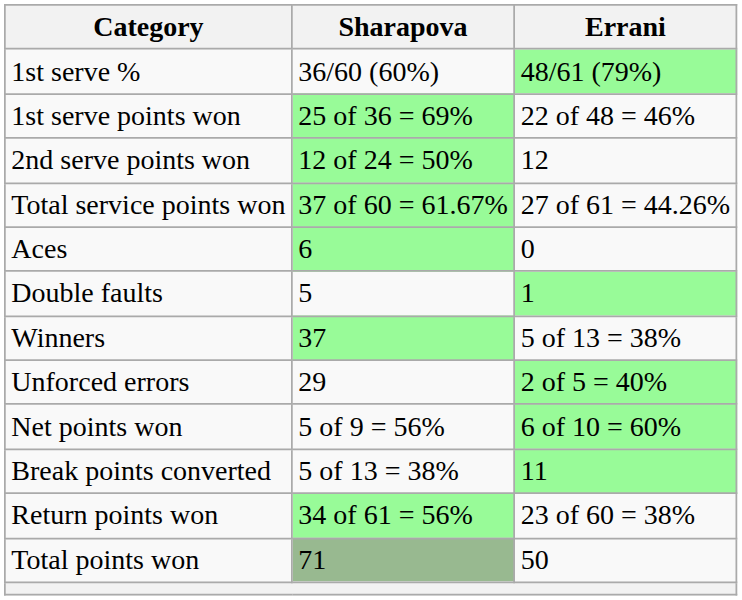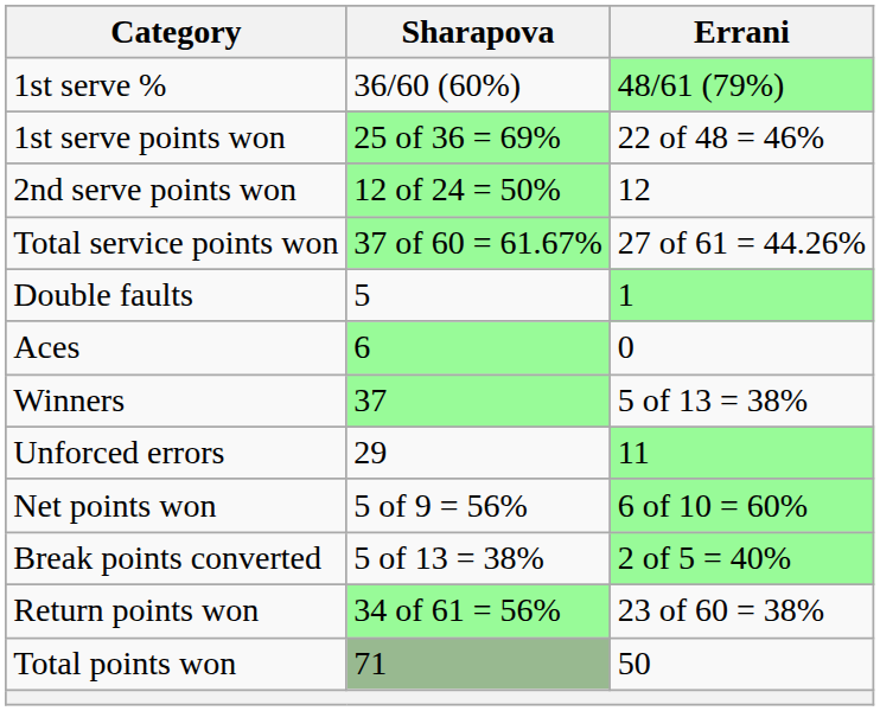rows swapped: Aces <-> Double faults
Unforced errors | Errani: 2 of 5 = 40% -> 11
Break points converted | Errani: 11 -> 2 of 5 = 40%
